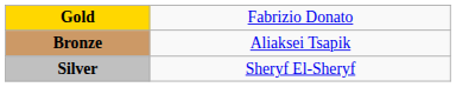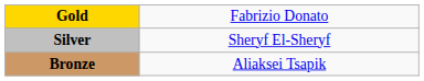rows swapped: Silver <-> Bronze
